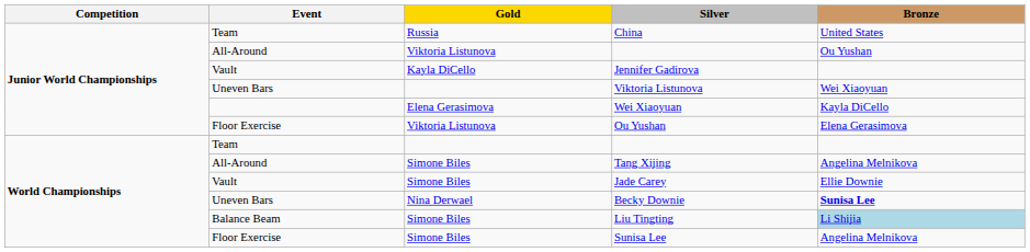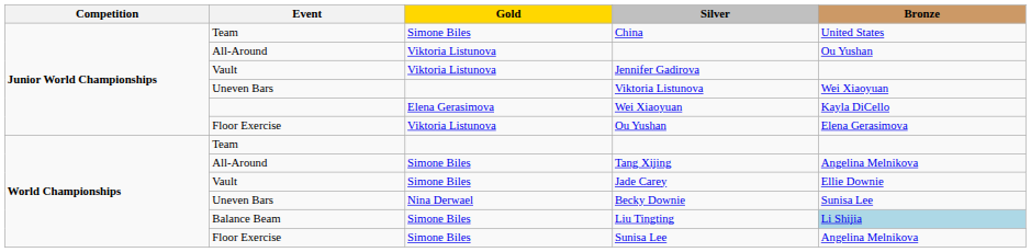China | Gold: Russia -> Simone Biles
Jennifer Gadirova | Gold: Kayla DiCello -> Viktoria Listunova
Becky Downie | Bronze: bold -> normal
